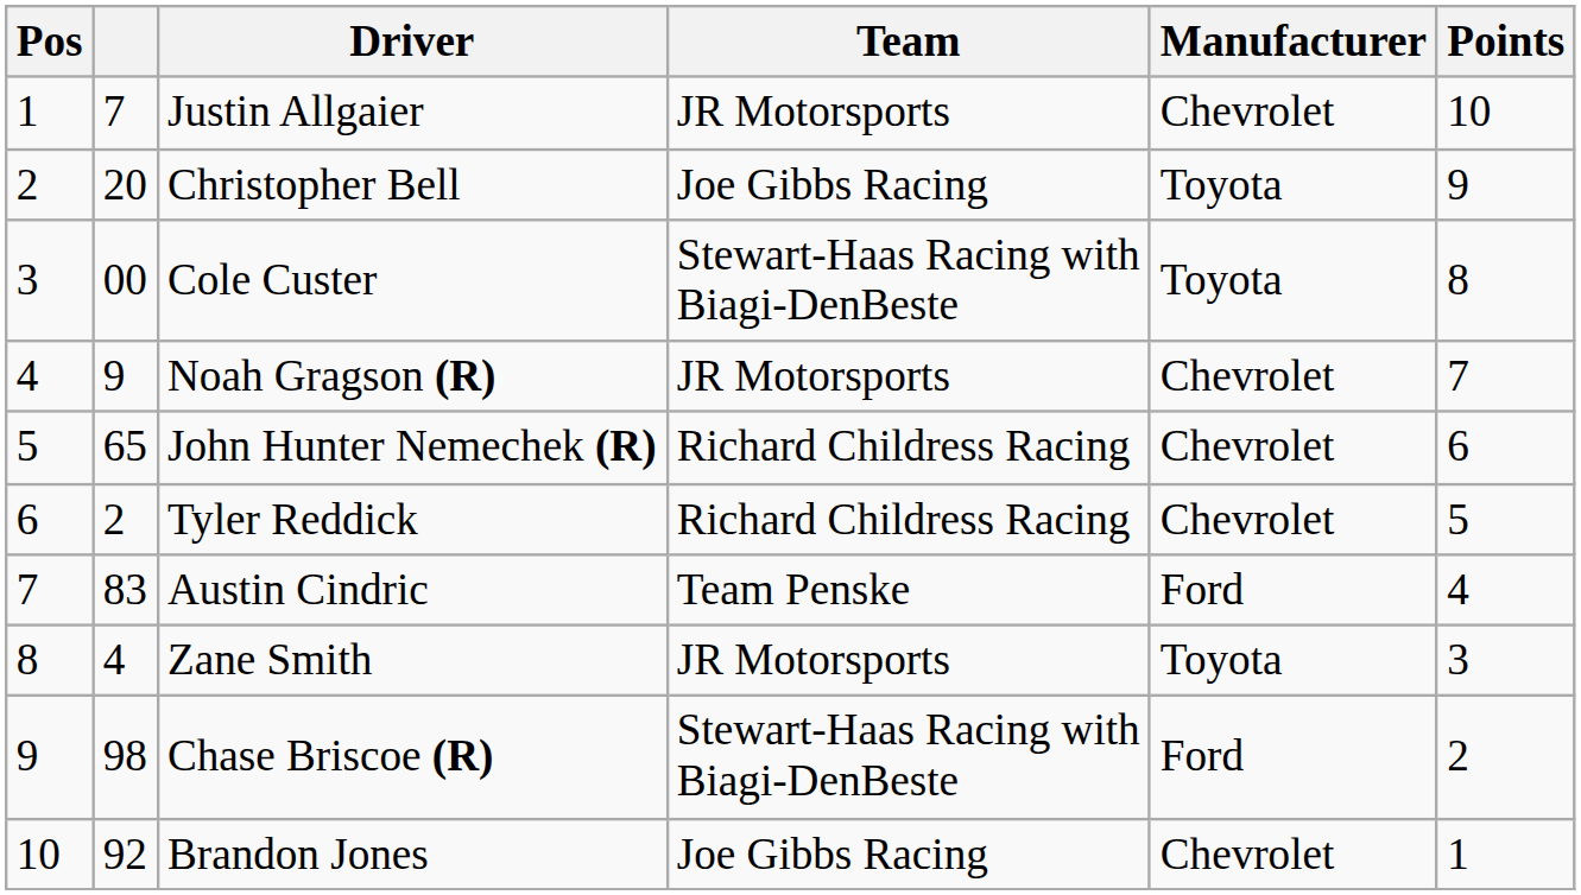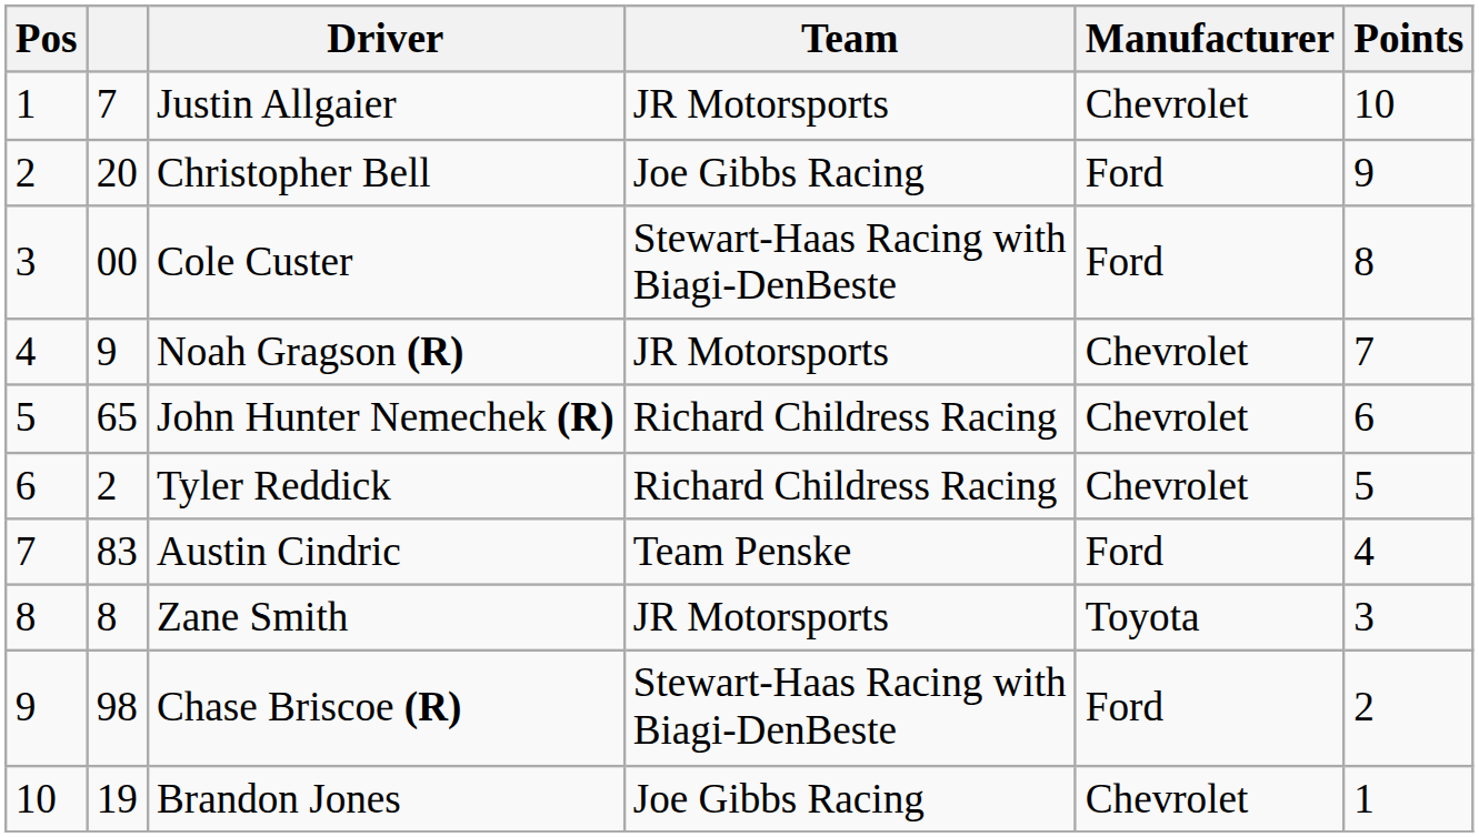Christopher Bell | Manufacturer: Toyota -> Ford
Cole Custer | Manufacturer: Toyota -> Ford
Zane Smith | column 2: 4 -> 8
Brandon Jones | column 2: 92 -> 19
